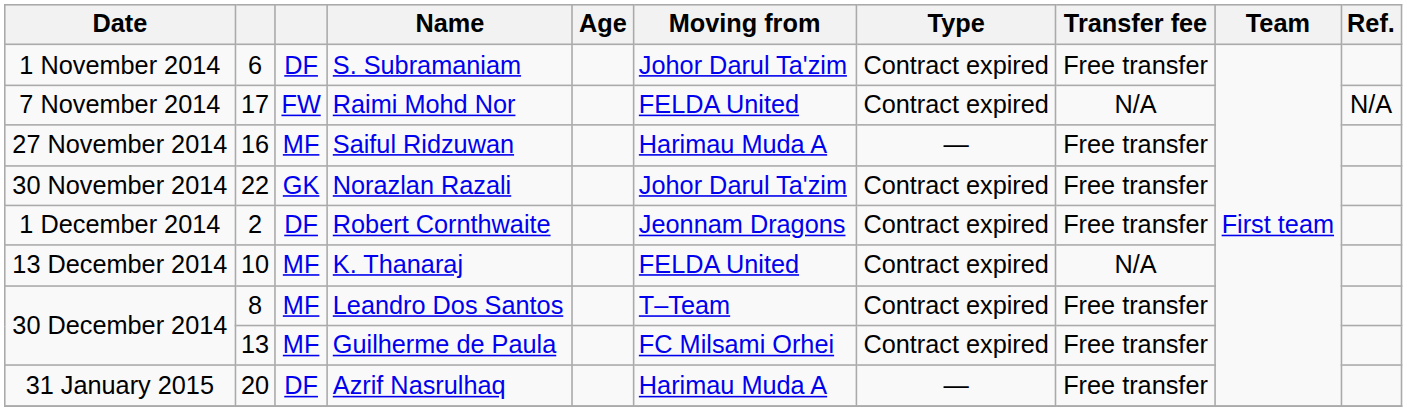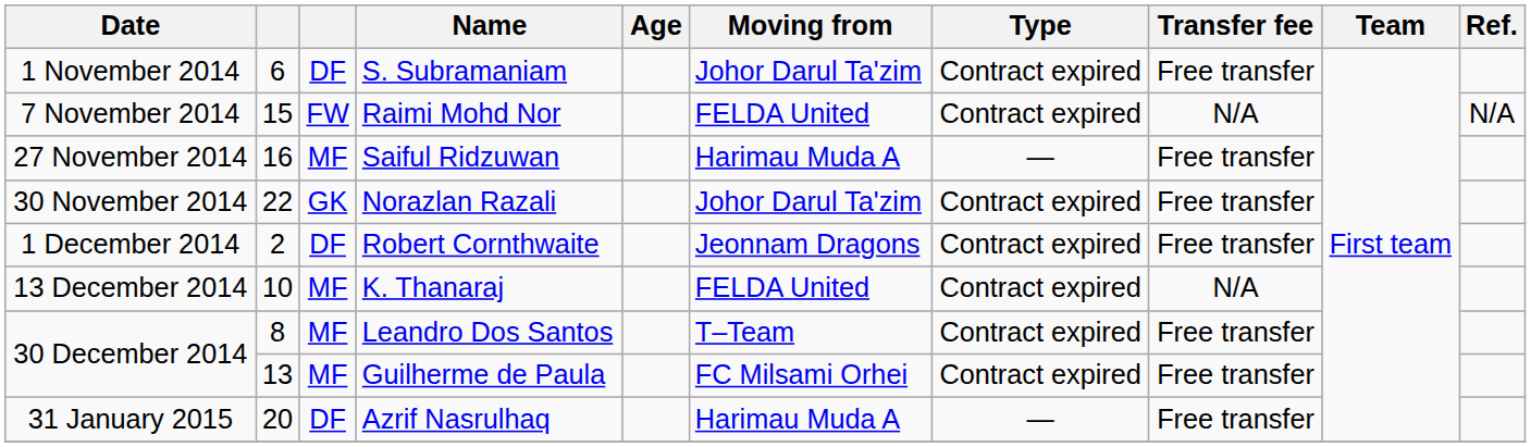Raimi Mohd Nor | column 2: 17 -> 15
